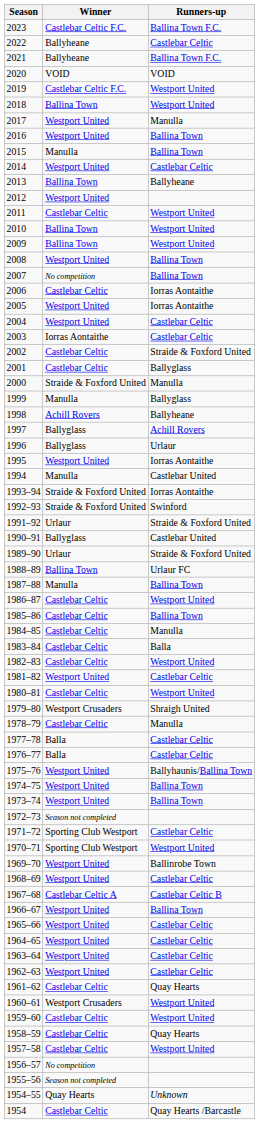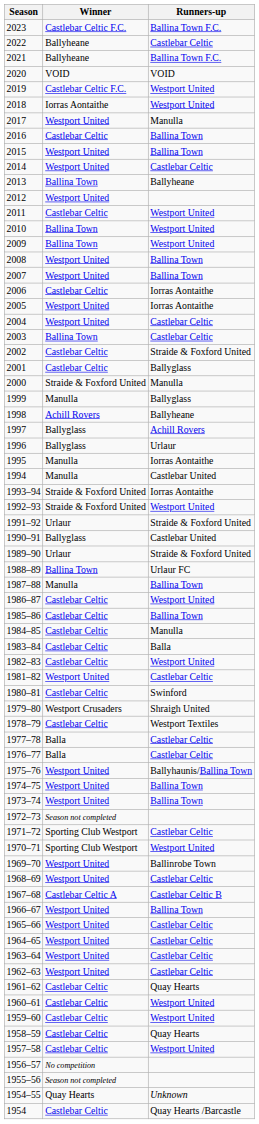2018 | Winner: Ballina Town -> Iorras Aontaithe
2016 | Winner: Westport United -> Castlebar Celtic
2015 | Winner: Manulla -> Westport United
2007 | Winner: No competition -> Westport United
2003 | Winner: Iorras Aontaithe -> Ballina Town
1995 | Winner: Westport United -> Manulla
1992–93 | Runners-up: Swinford -> Westport United
1980–81 | Runners-up: Westport United -> Swinford
1978–79 | Runners-up: Manulla -> Westport Textiles
1960–61 | Winner: Westport Crusaders -> Castlebar Celtic
